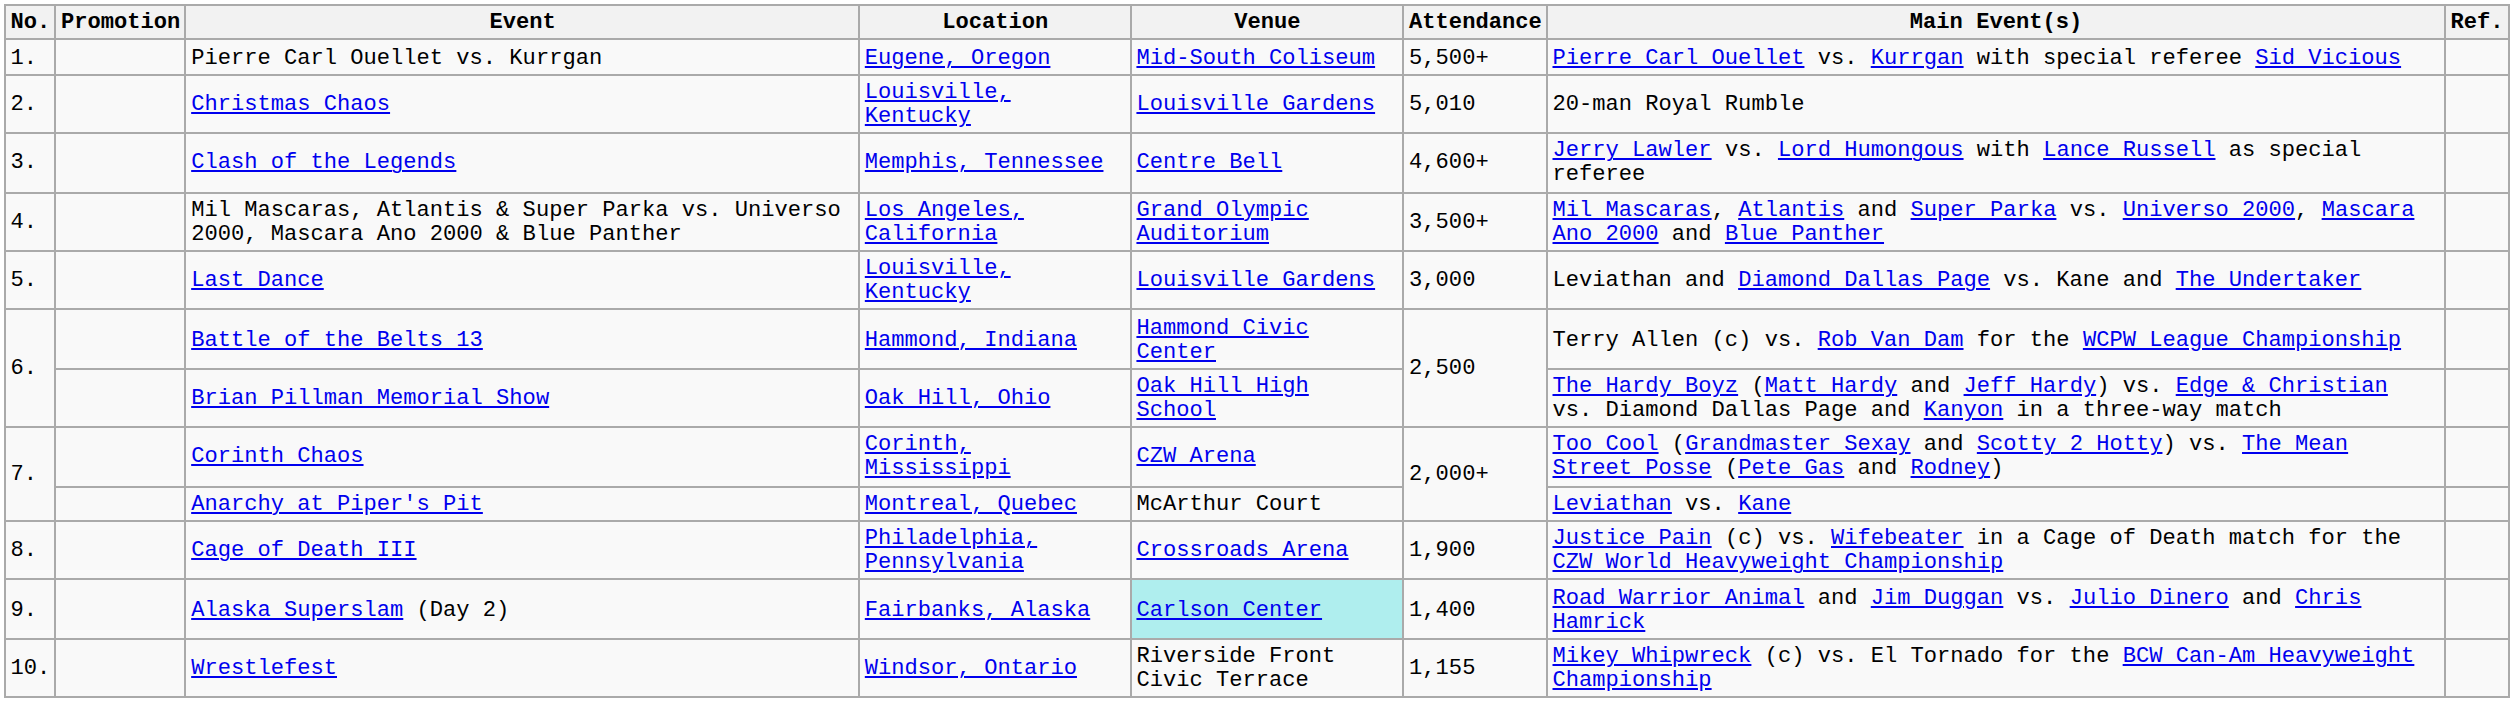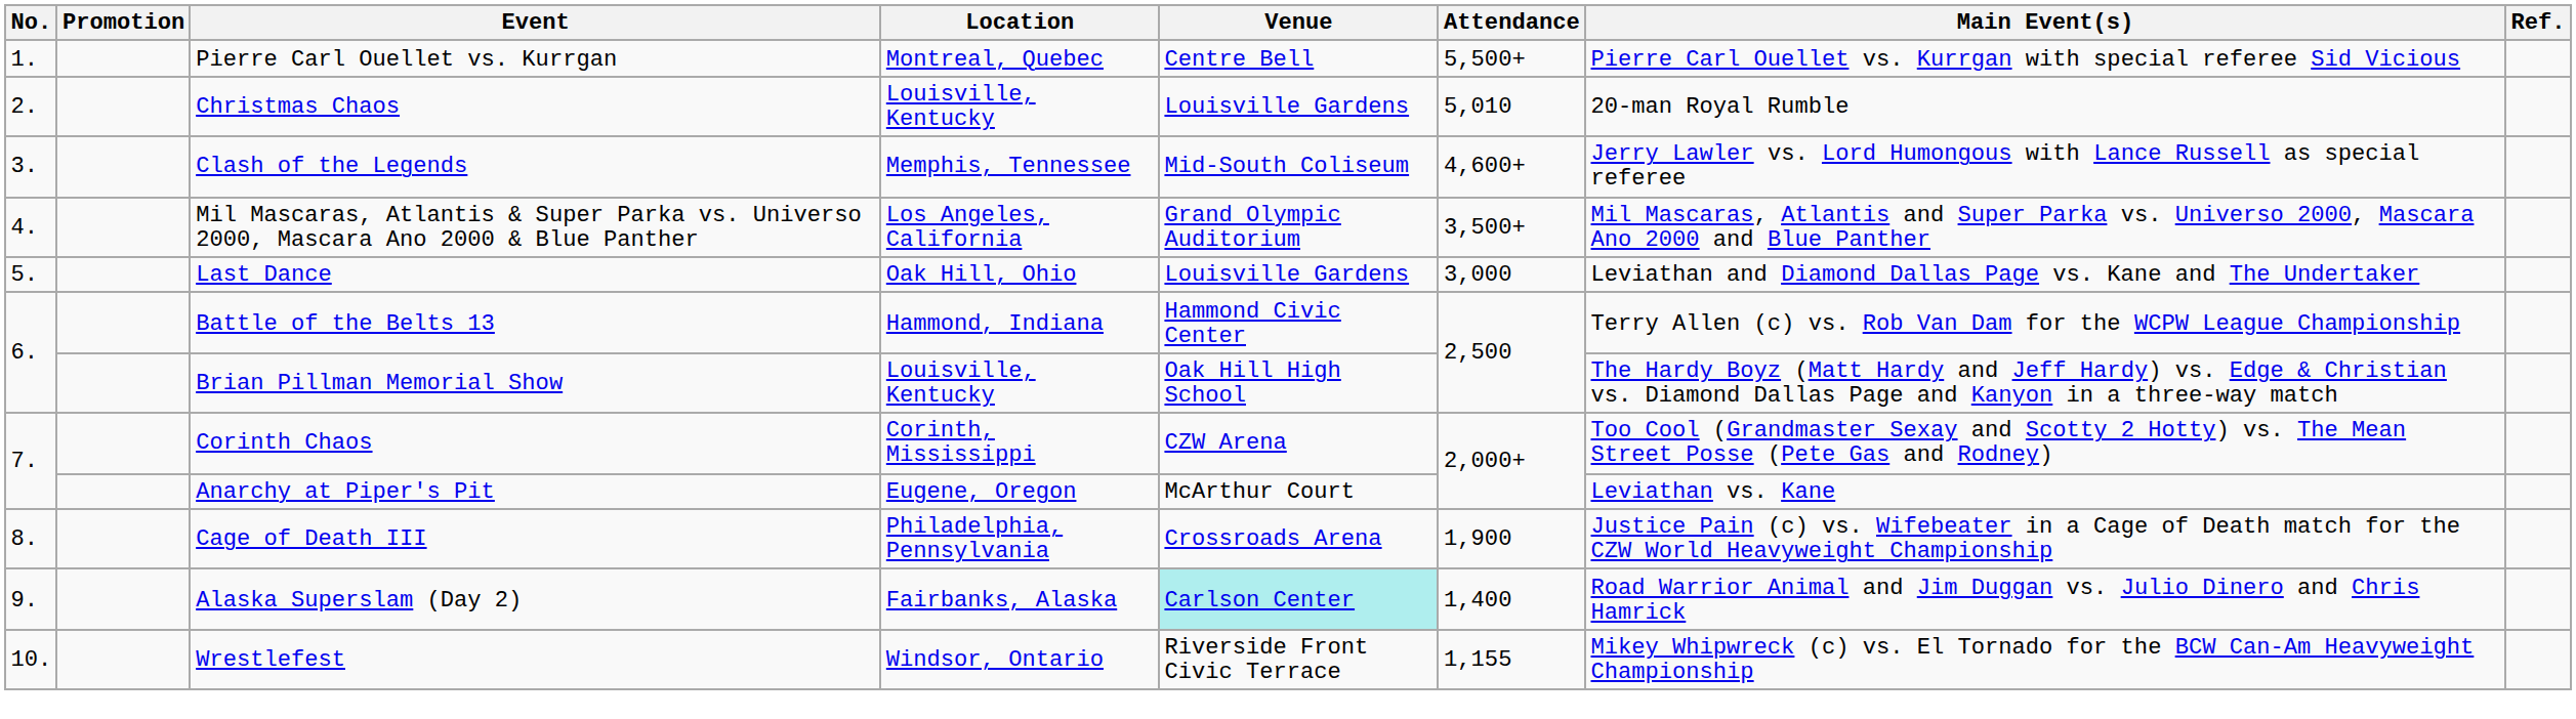Pierre Carl Ouellet vs. Kurrgan | Location: Eugene, Oregon -> Montreal, Quebec
Pierre Carl Ouellet vs. Kurrgan | Venue: Mid-South Coliseum -> Centre Bell
Clash of the Legends | Venue: Centre Bell -> Mid-South Coliseum
Last Dance | Location: Louisville, Kentucky -> Oak Hill, Ohio
Brian Pillman Memorial Show | Location: Oak Hill, Ohio -> Louisville, Kentucky
Anarchy at Piper's Pit | Location: Montreal, Quebec -> Eugene, Oregon
